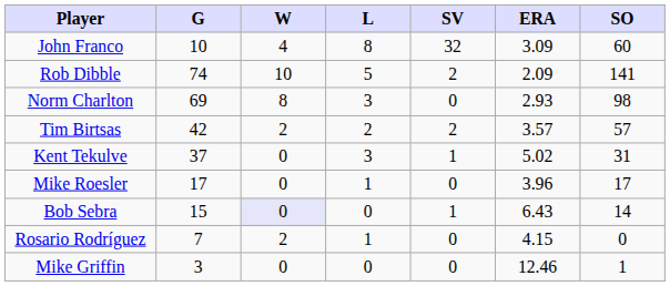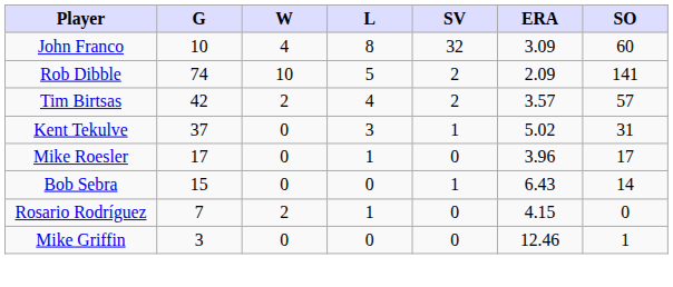- row: Norm Charlton | 69 | 8 | 3 | 0 | 2.93 | 98
Tim Birtsas | L: 2 -> 4
Bob Sebra | W: lavender background -> no background
